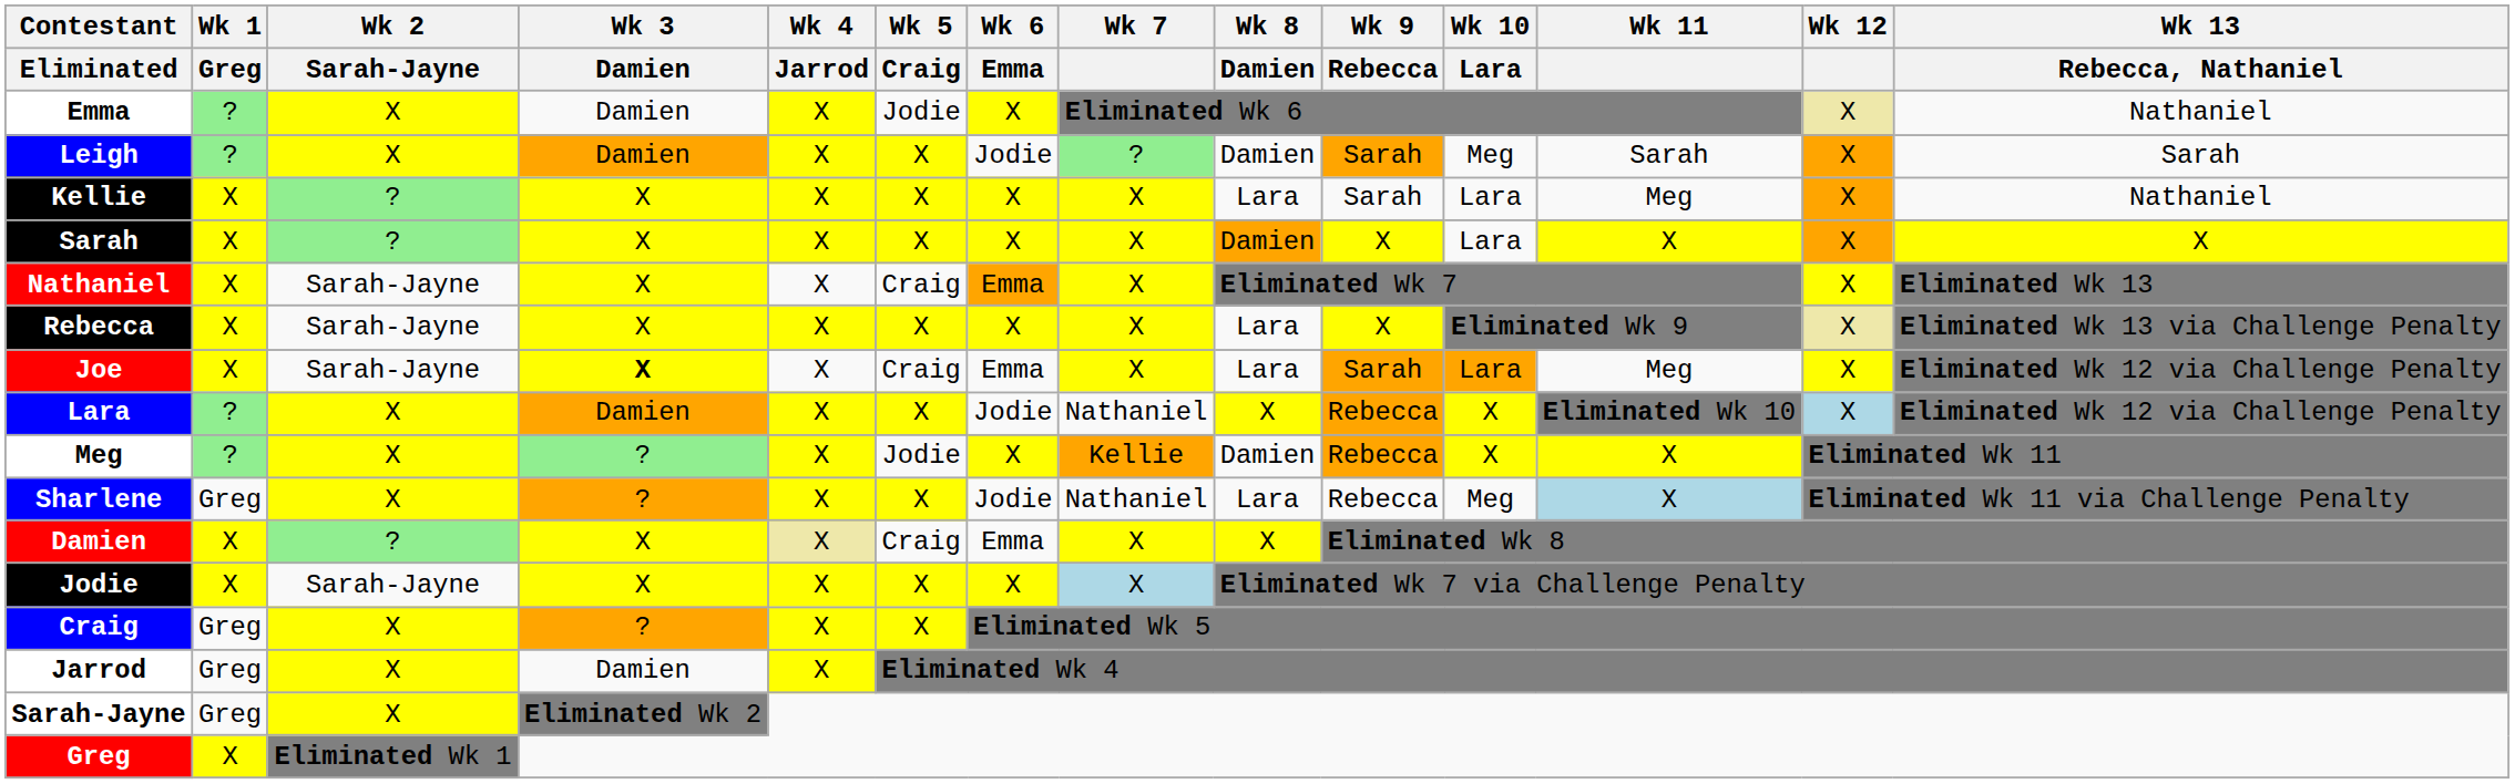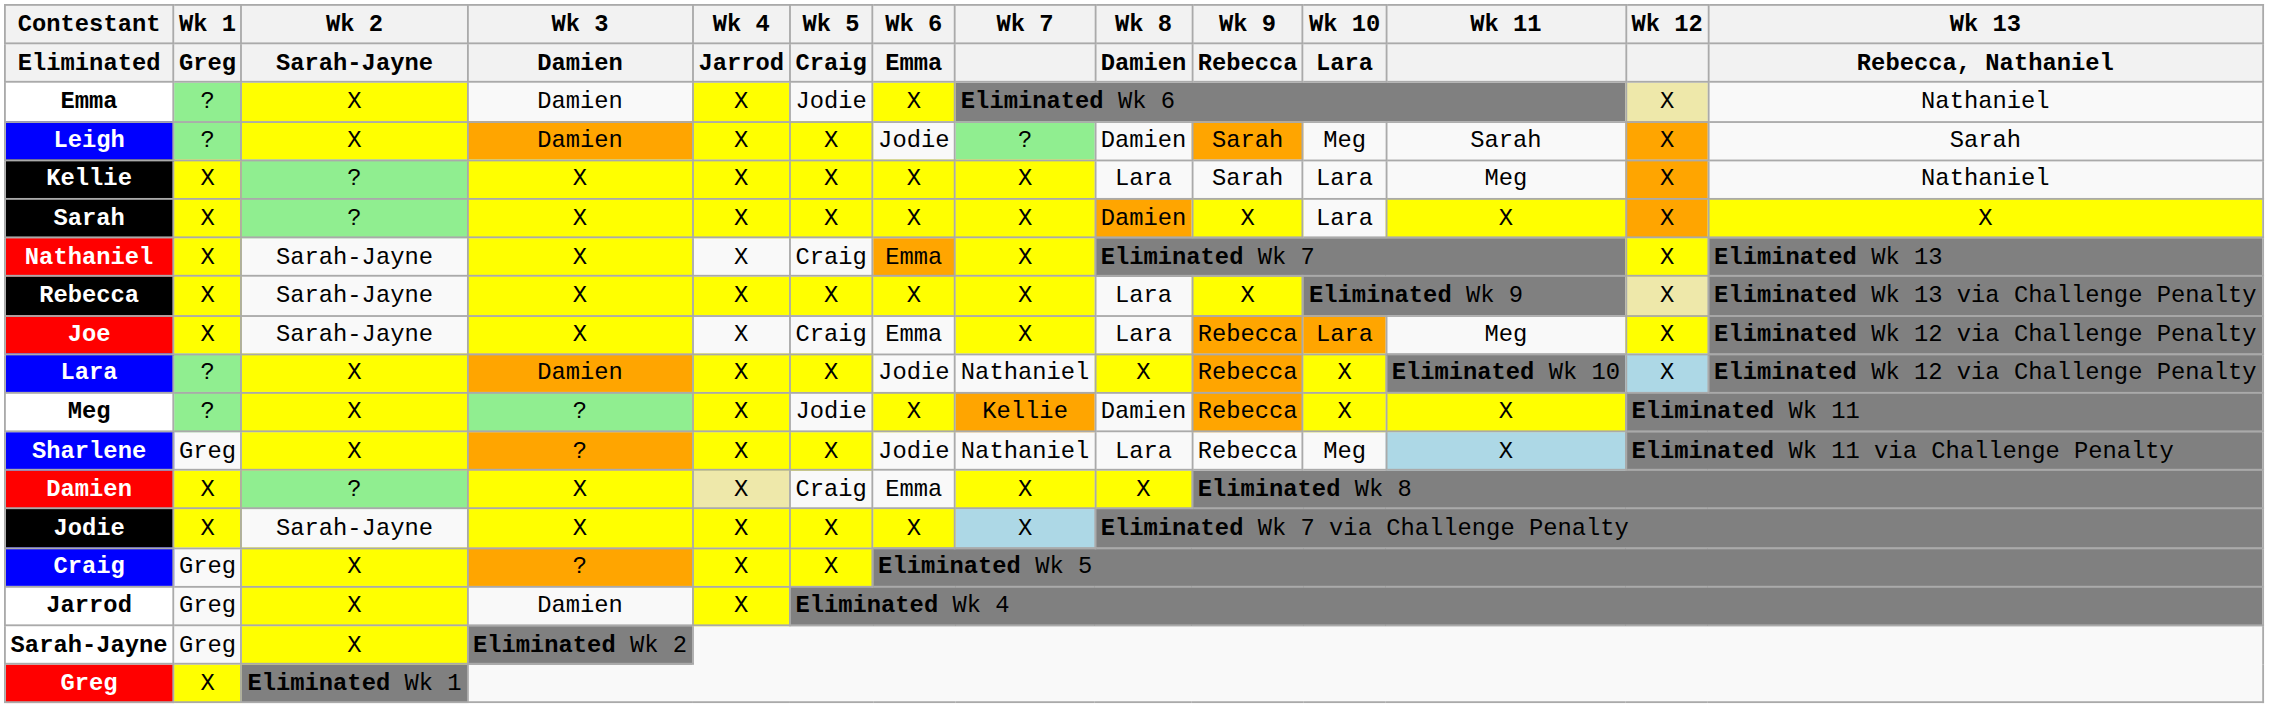Joe | Wk 3 / Damien: bold -> normal
Joe | Wk 9 / Rebecca: Sarah -> Rebecca
